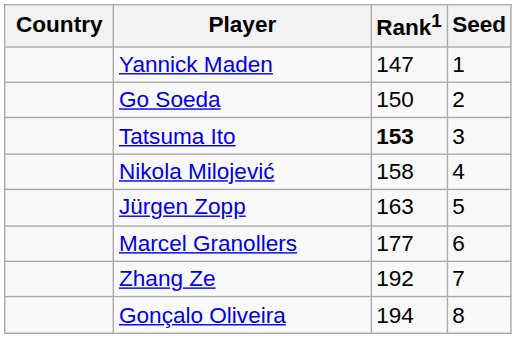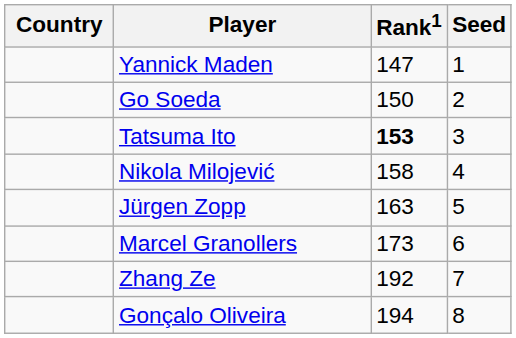Marcel Granollers | Rank1: 177 -> 173
